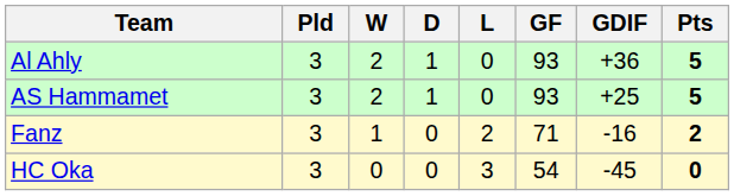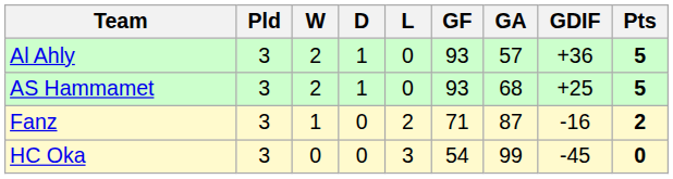+ column: GA | 57 | 68 | 87 | 99
